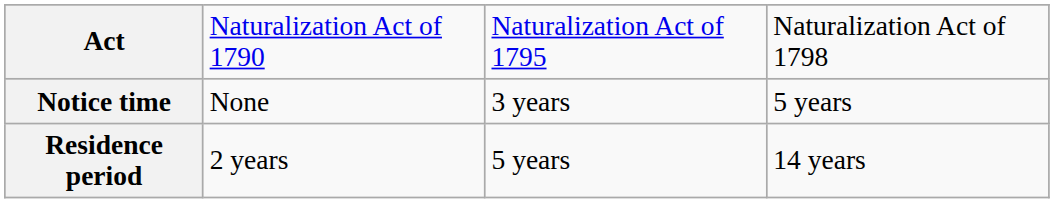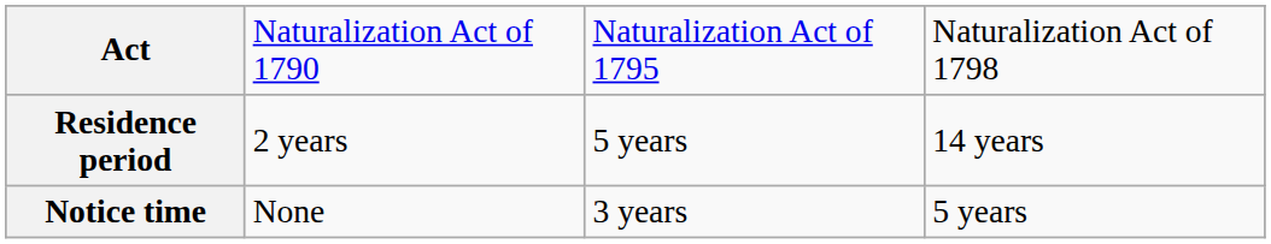rows swapped: Notice time <-> Residence period
